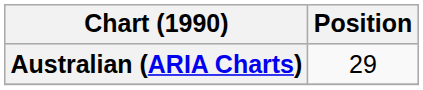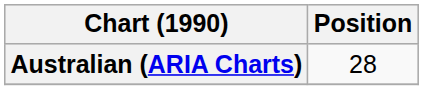Australian (ARIA Charts) | Position: 29 -> 28
